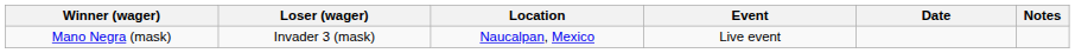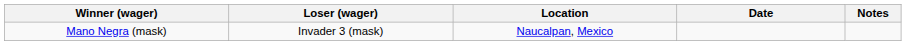- column: Event | Live event
